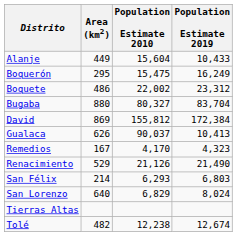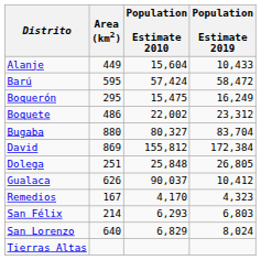+ row: Barú | 595 | 57,424 | 58,472
+ row: Dolega | 251 | 25,848 | 26,805
Gualaca | Population Estimate 2019: 10,413 -> 10,412
- row: Renacimiento | 529 | 21,126 | 21,490
- row: Tolé | 482 | 12,238 | 12,674
